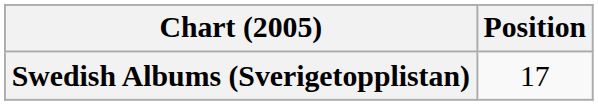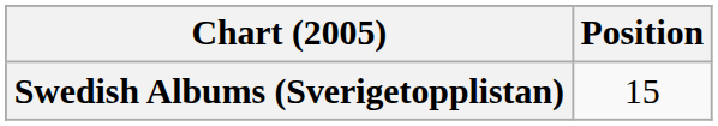Swedish Albums (Sverigetopplistan) | Position: 17 -> 15
